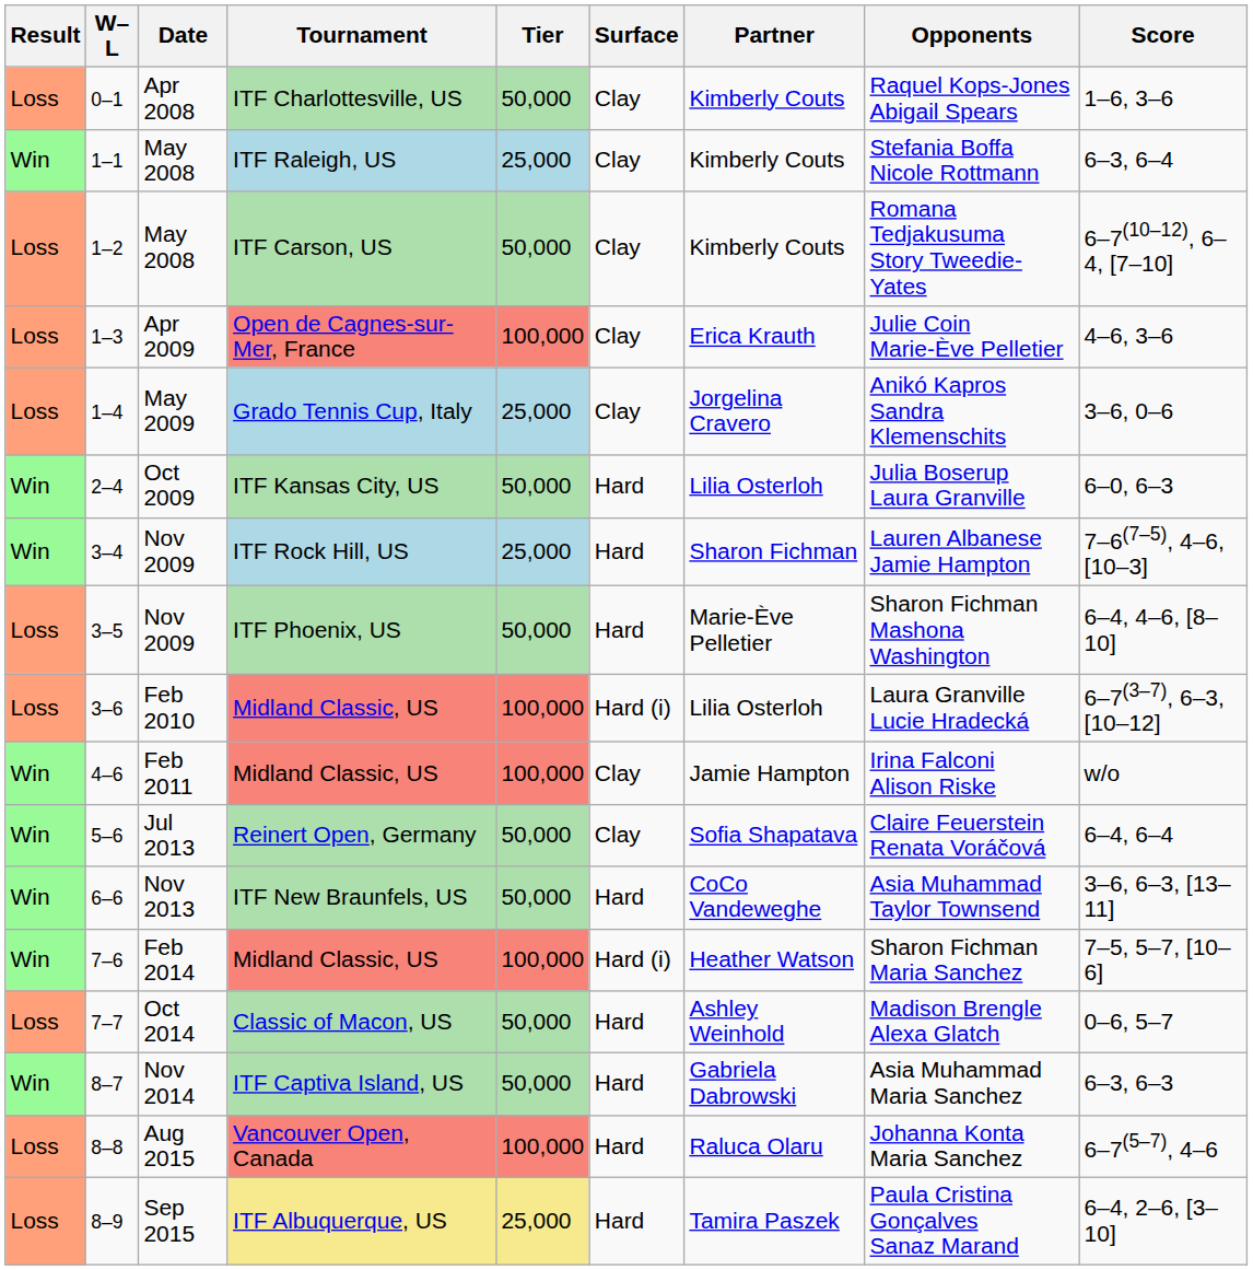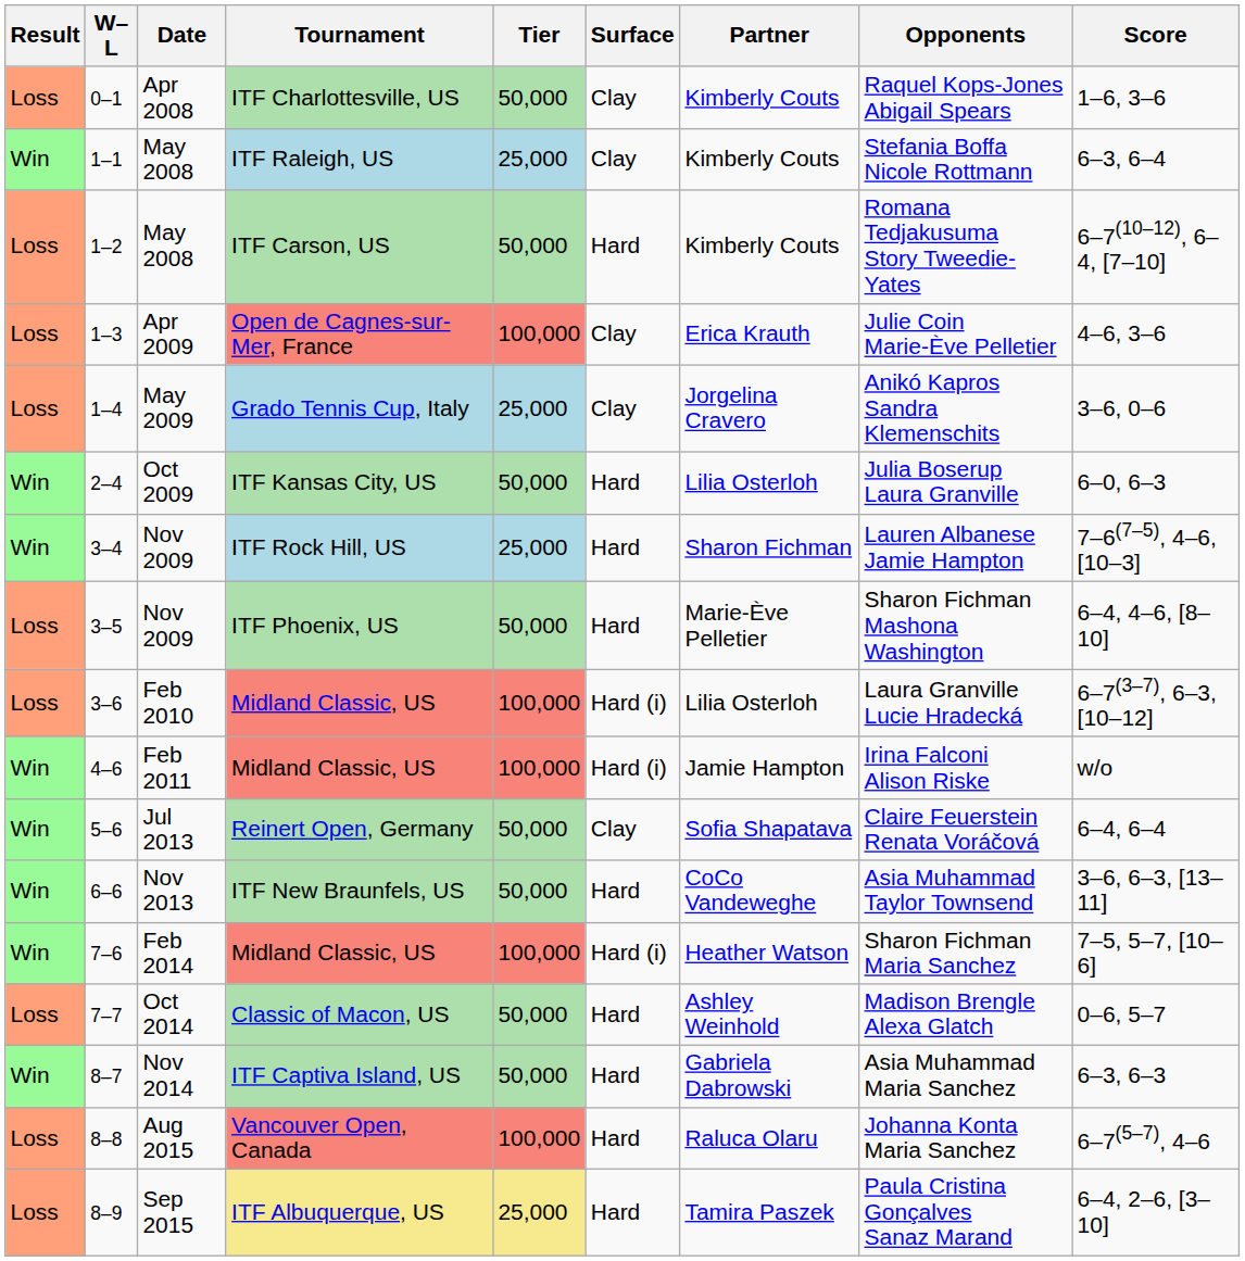1–2 | Surface: Clay -> Hard
4–6 | Surface: Clay -> Hard (i)
